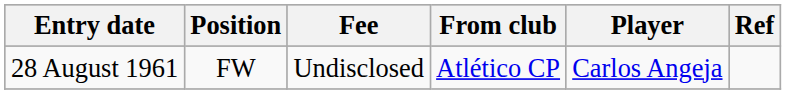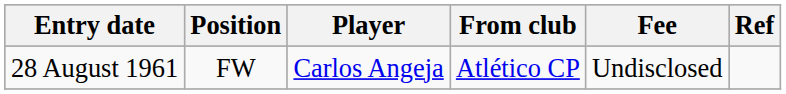columns swapped: Player <-> Fee
